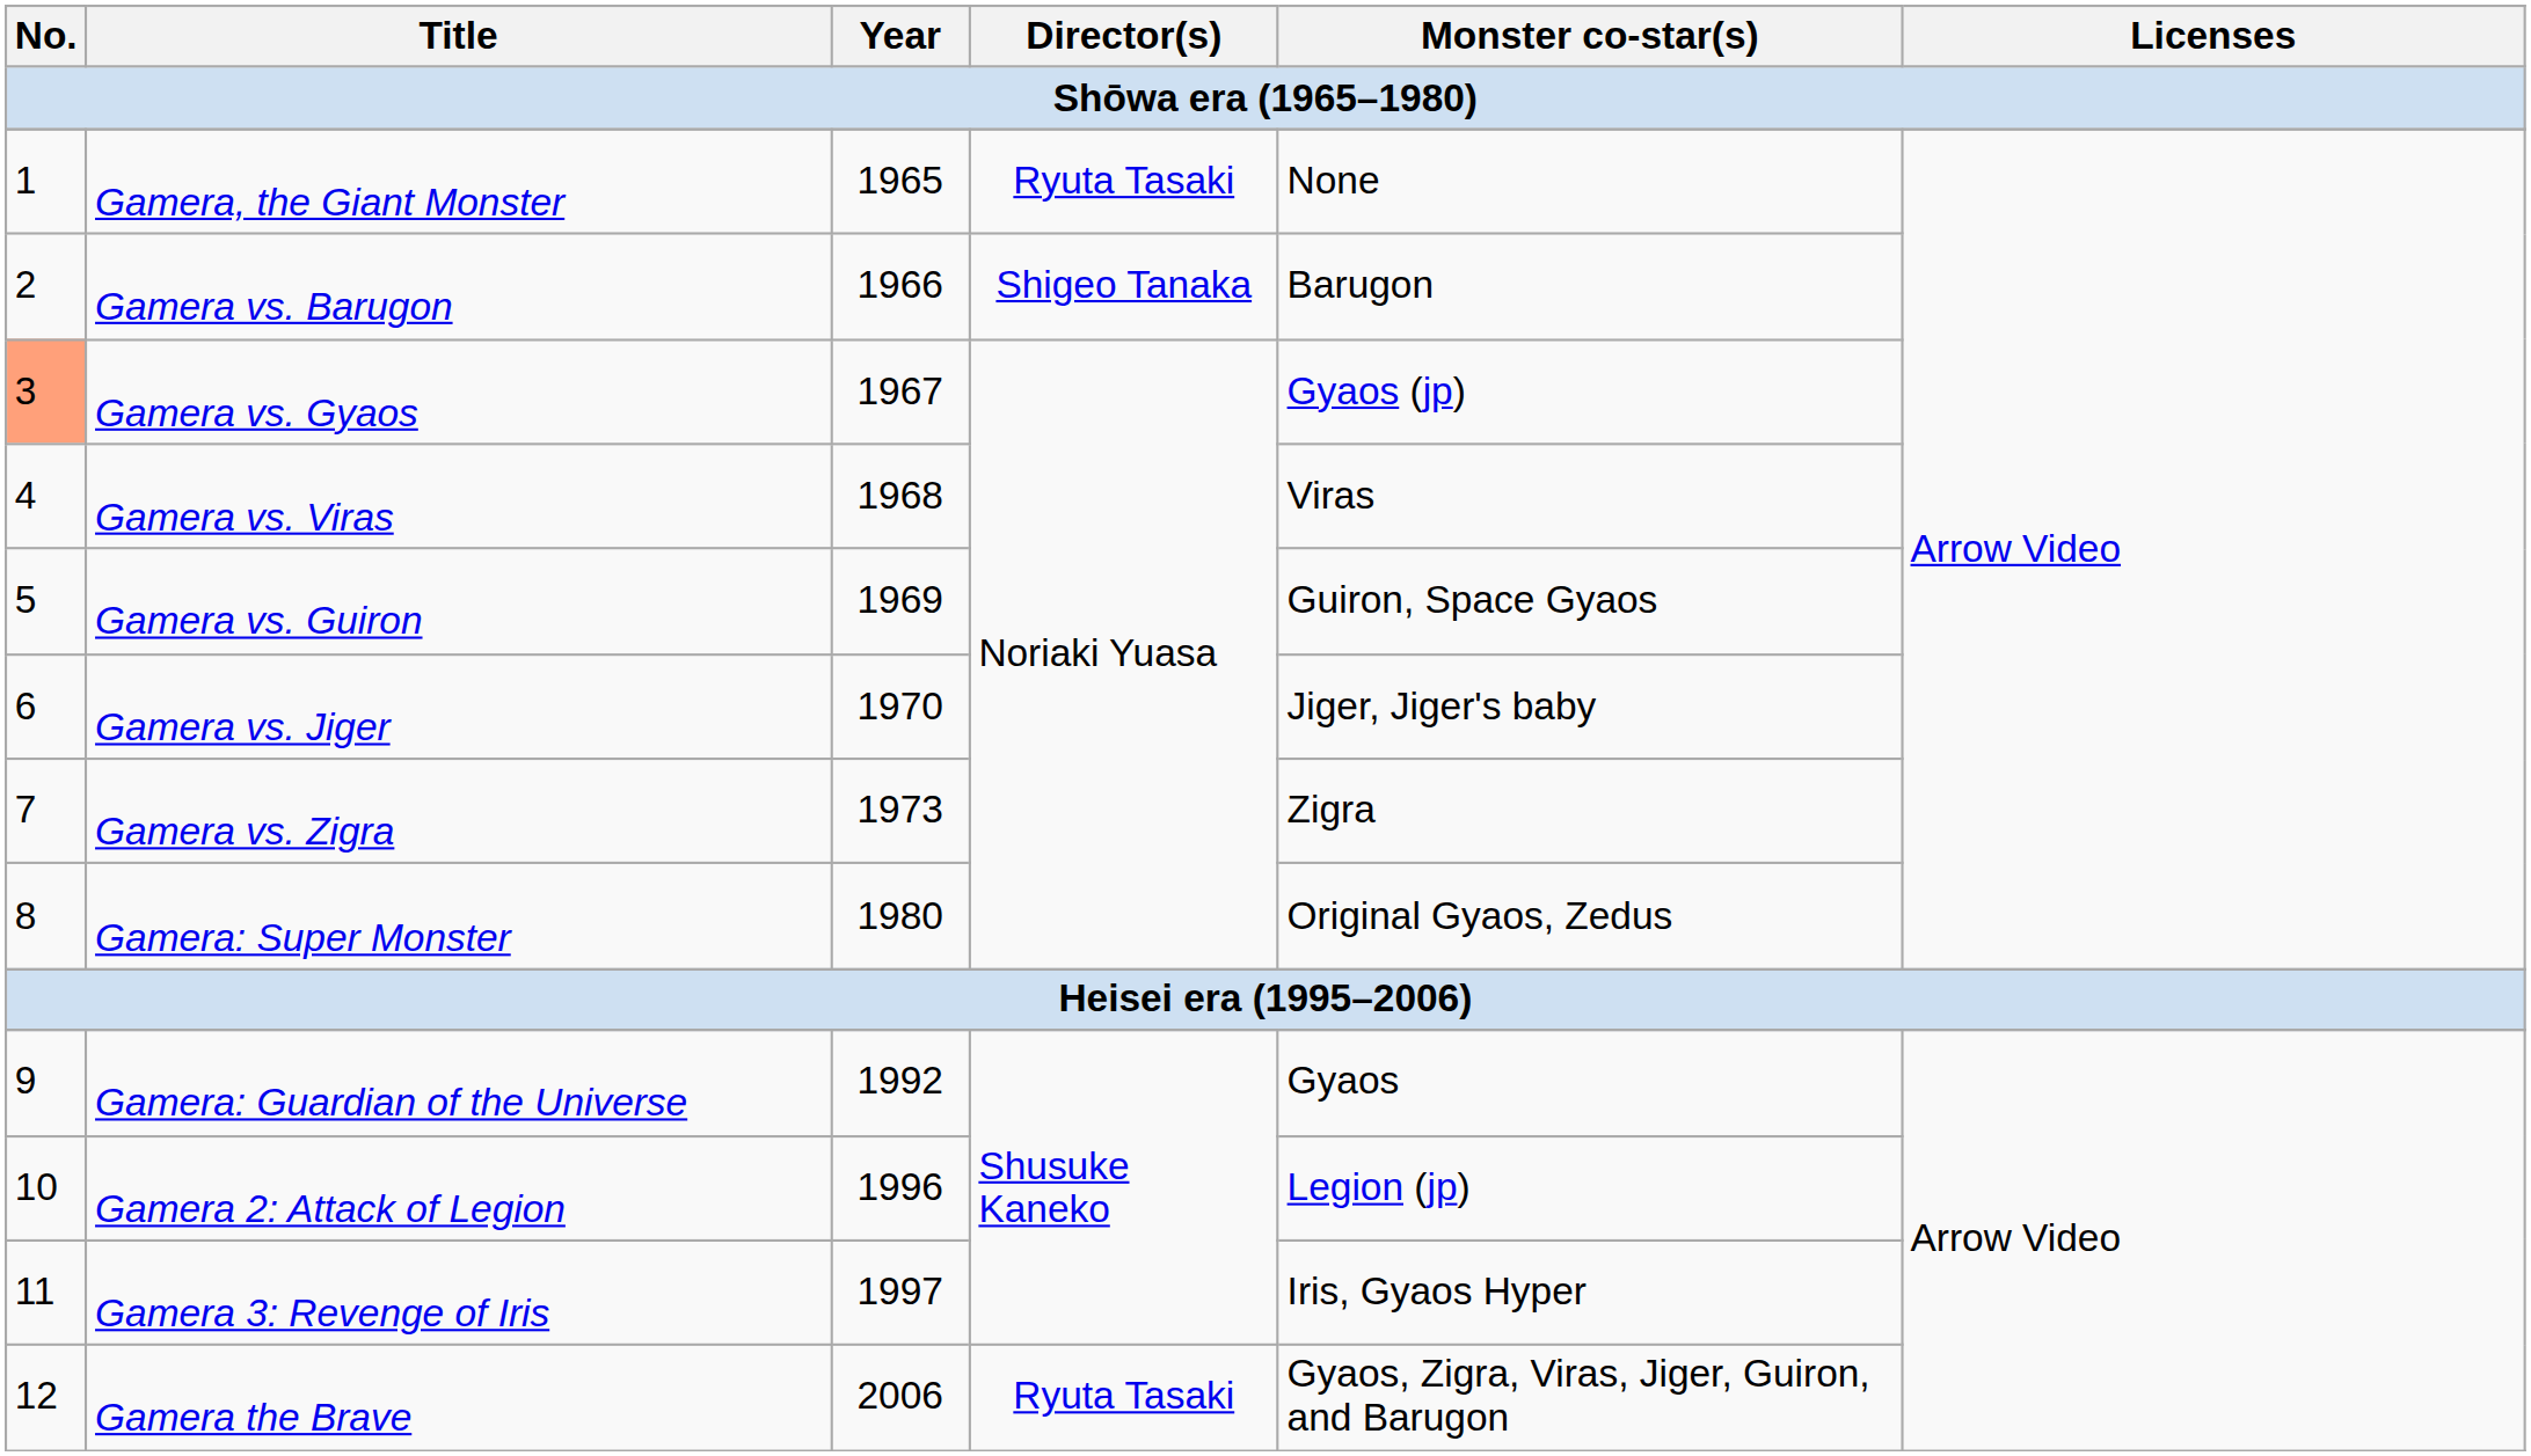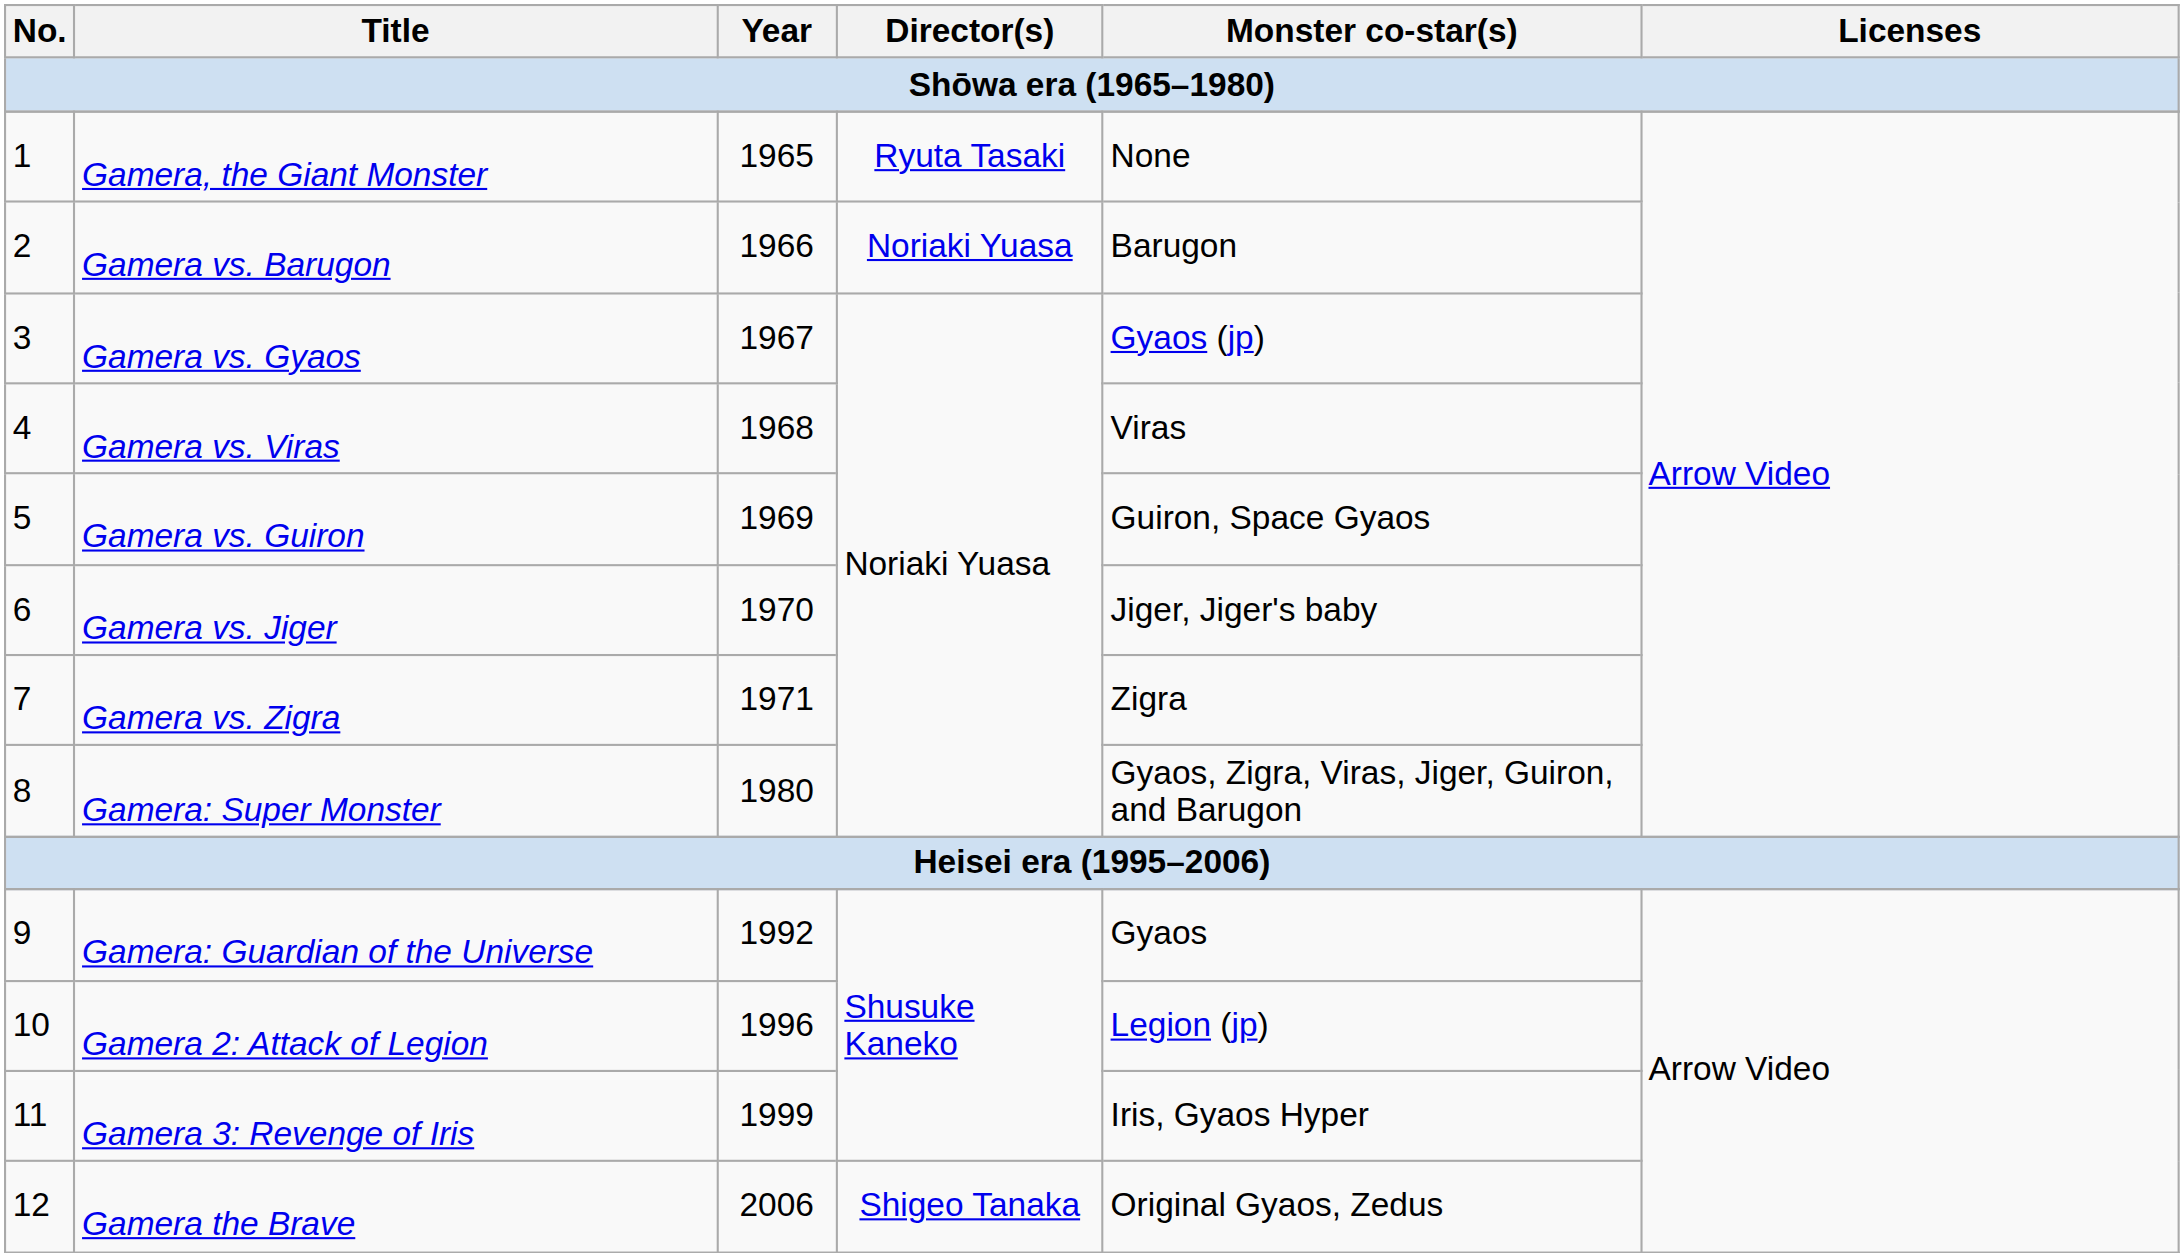Gamera vs. Barugon | Director(s): Shigeo Tanaka -> Noriaki Yuasa
Gamera vs. Gyaos | No.: lightsalmon background -> no background
Gamera vs. Zigra | Year: 1973 -> 1971
Gamera: Super Monster | Monster co-star(s): Original Gyaos, Zedus -> Gyaos, Zigra, Viras, Jiger, Guiron, and Barugon
Gamera 3: Revenge of Iris | Year: 1997 -> 1999
Gamera the Brave | Director(s): Ryuta Tasaki -> Shigeo Tanaka
Gamera the Brave | Monster co-star(s): Gyaos, Zigra, Viras, Jiger, Guiron, and Barugon -> Original Gyaos, Zedus
